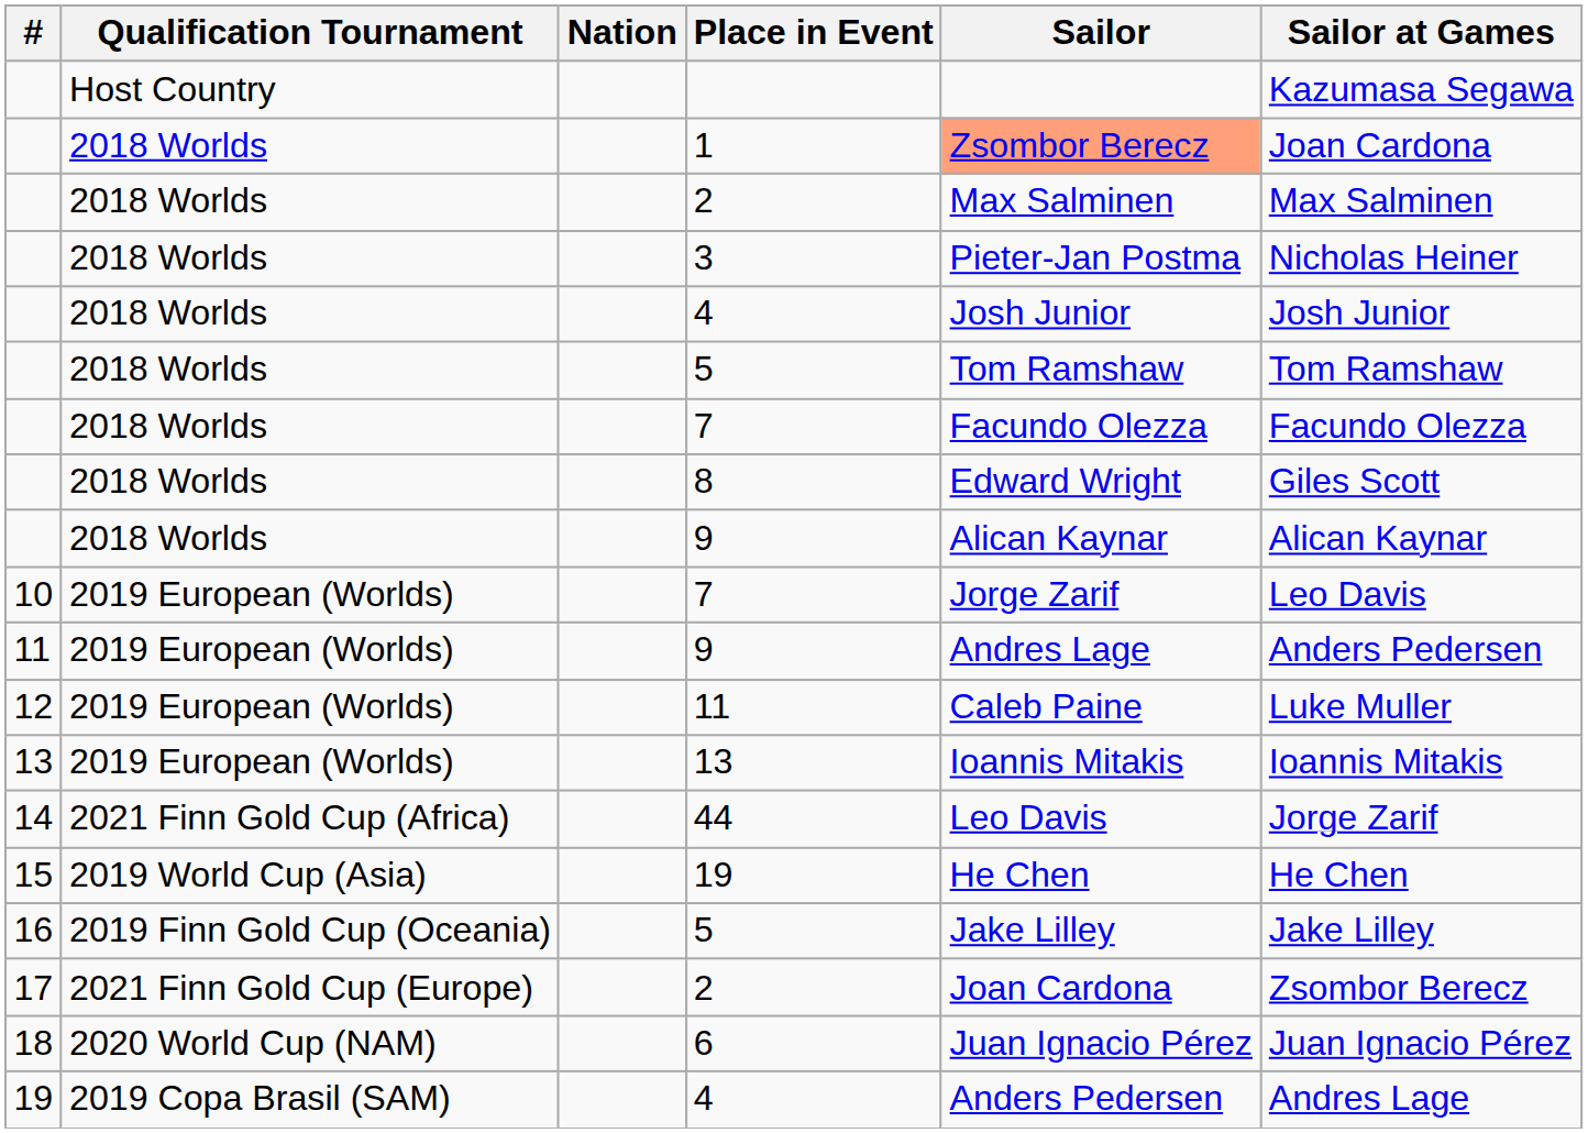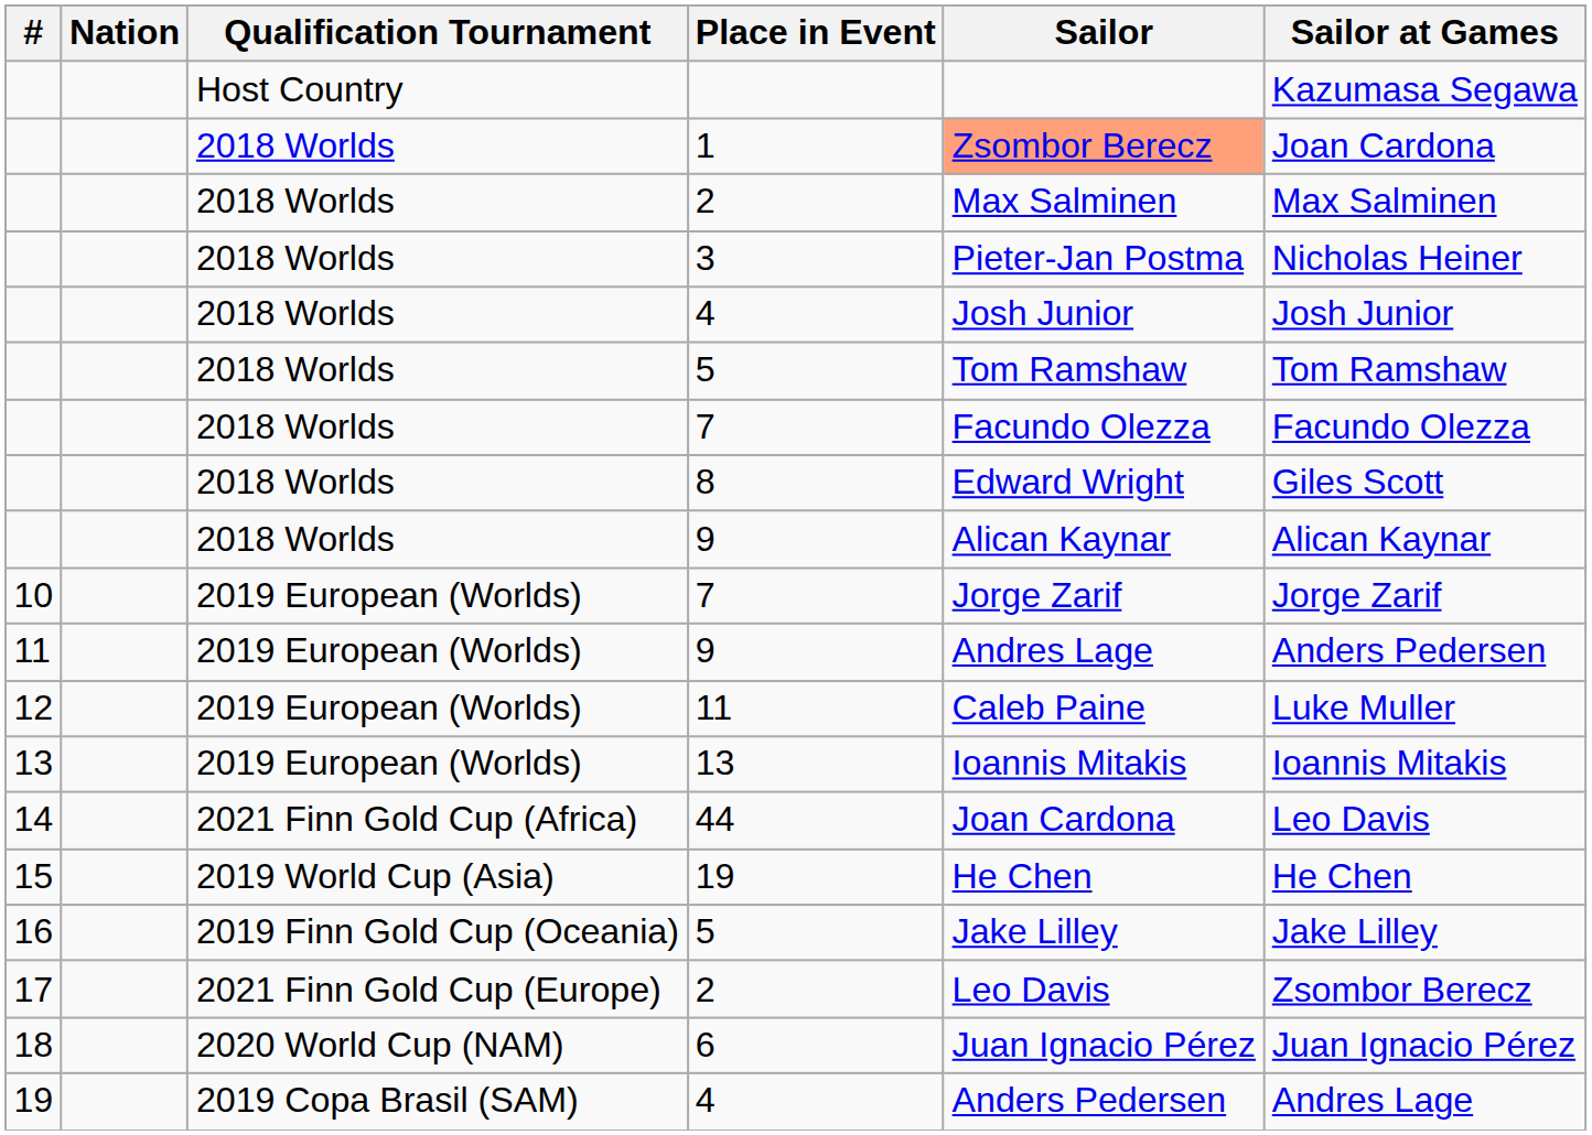columns swapped: Nation <-> Qualification Tournament
10 / 7 | Sailor at Games: Leo Davis -> Jorge Zarif
44 | Sailor: Leo Davis -> Joan Cardona
44 | Sailor at Games: Jorge Zarif -> Leo Davis
17 / 2 | Sailor: Joan Cardona -> Leo Davis
